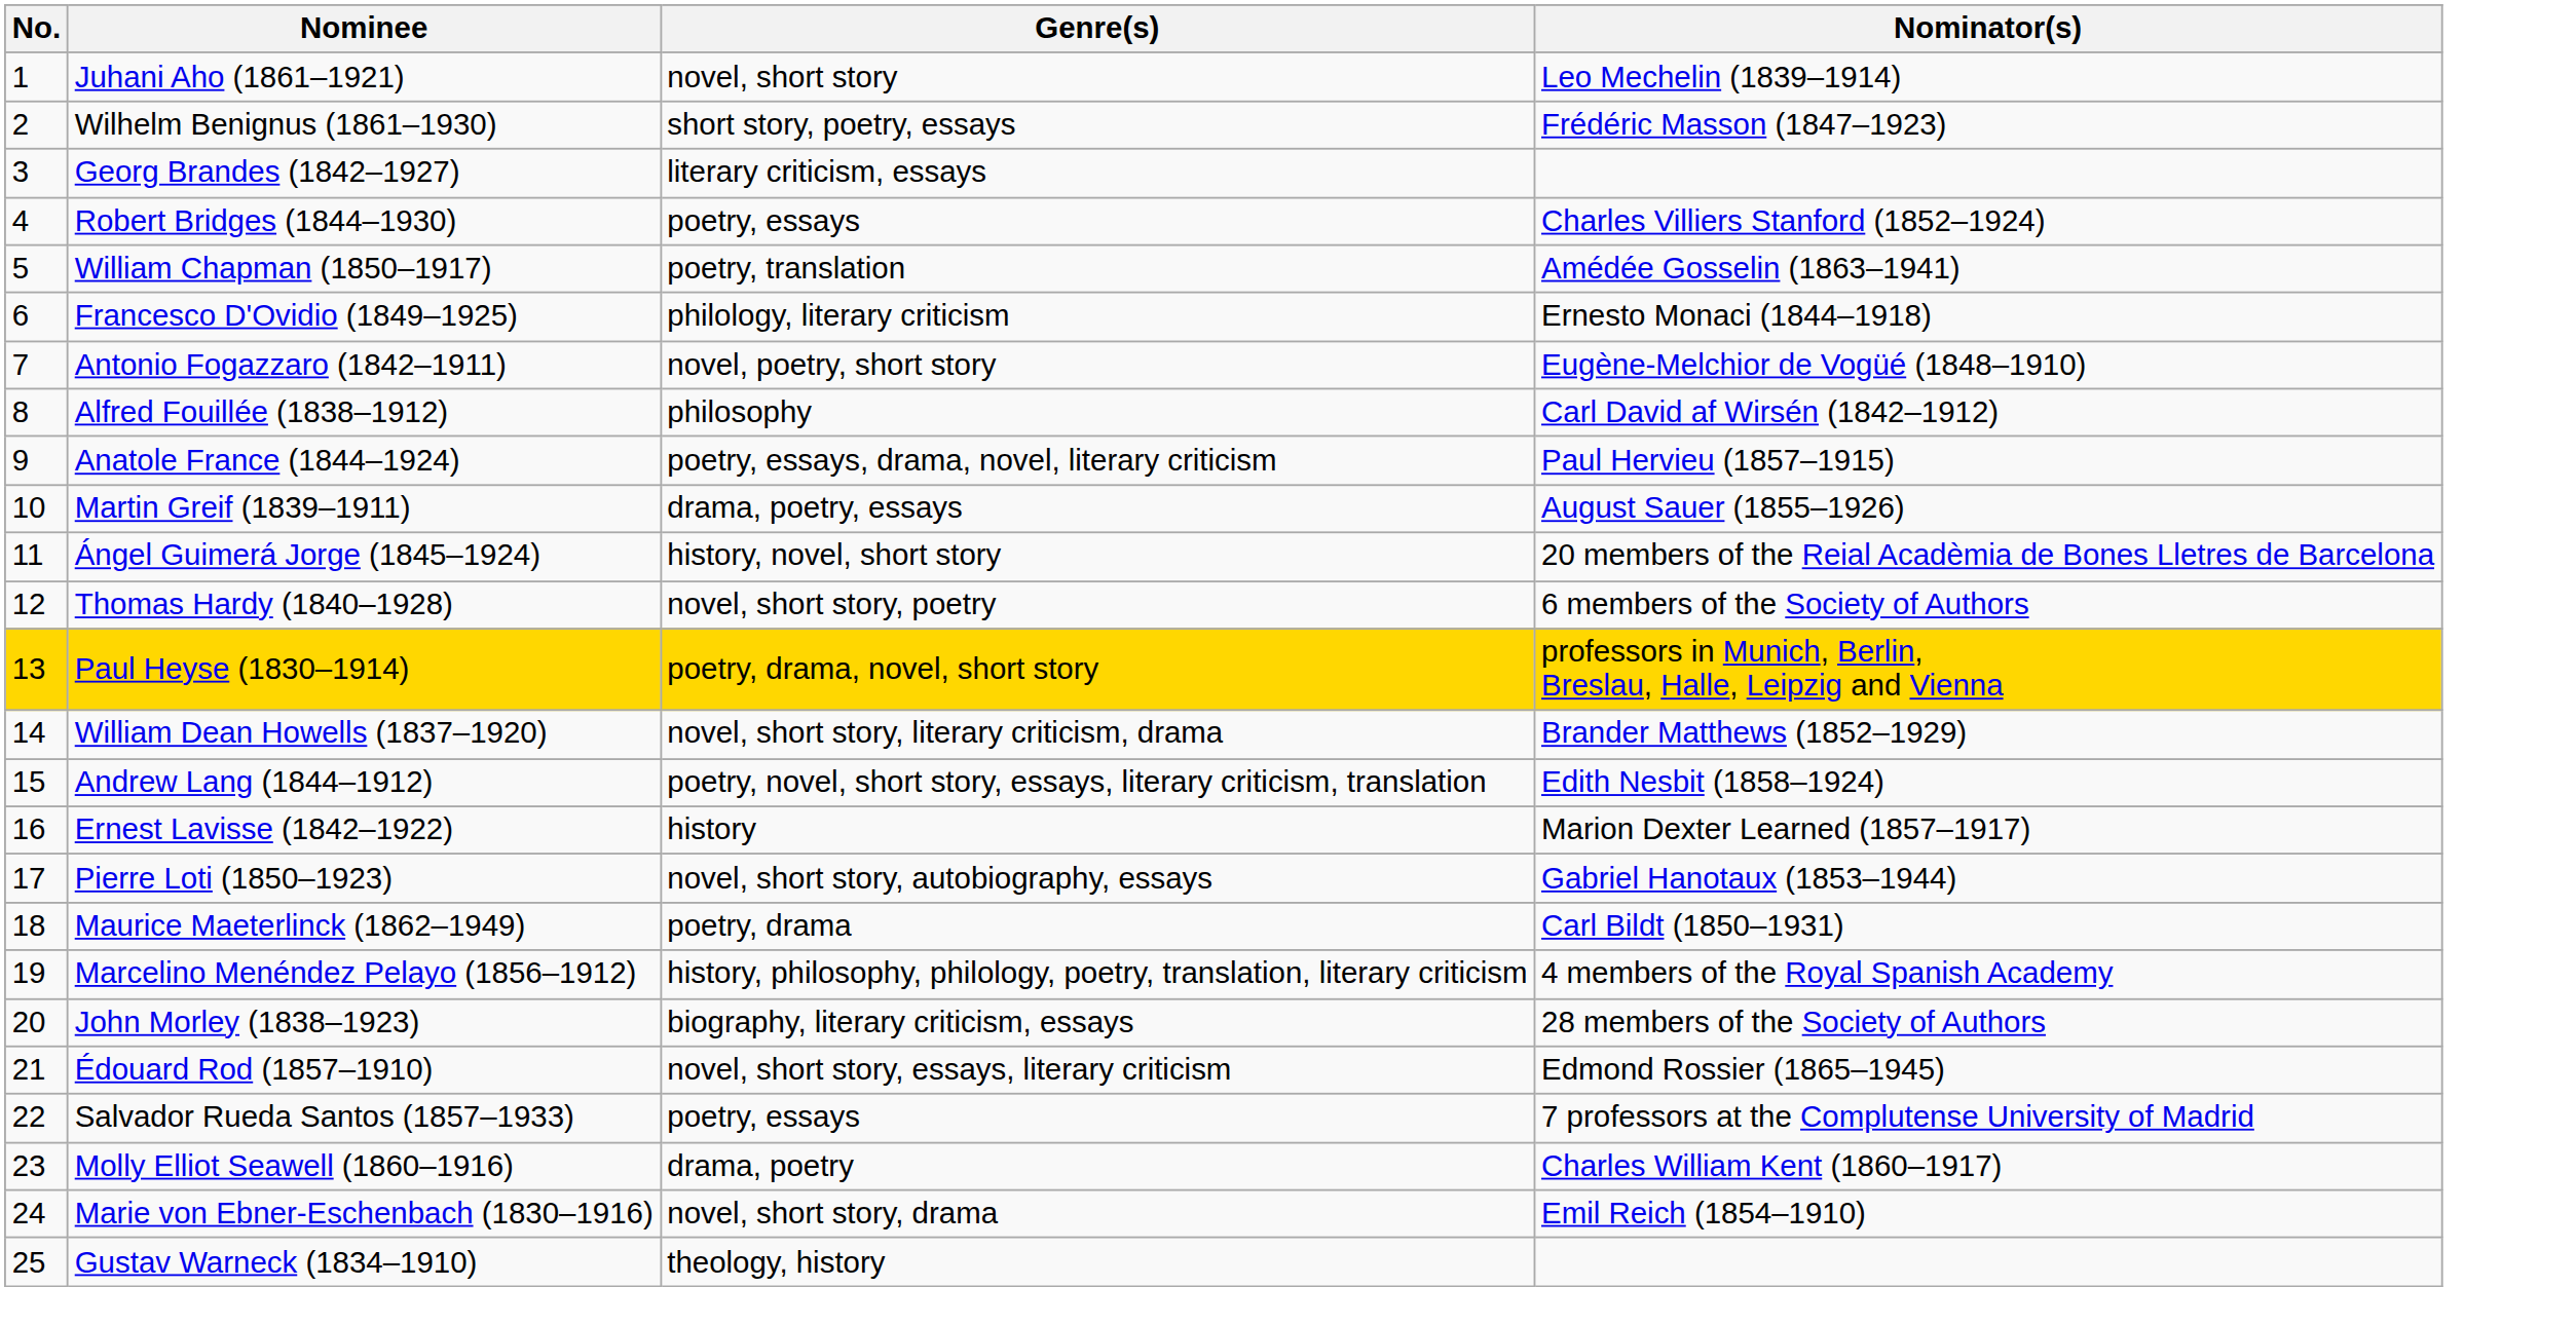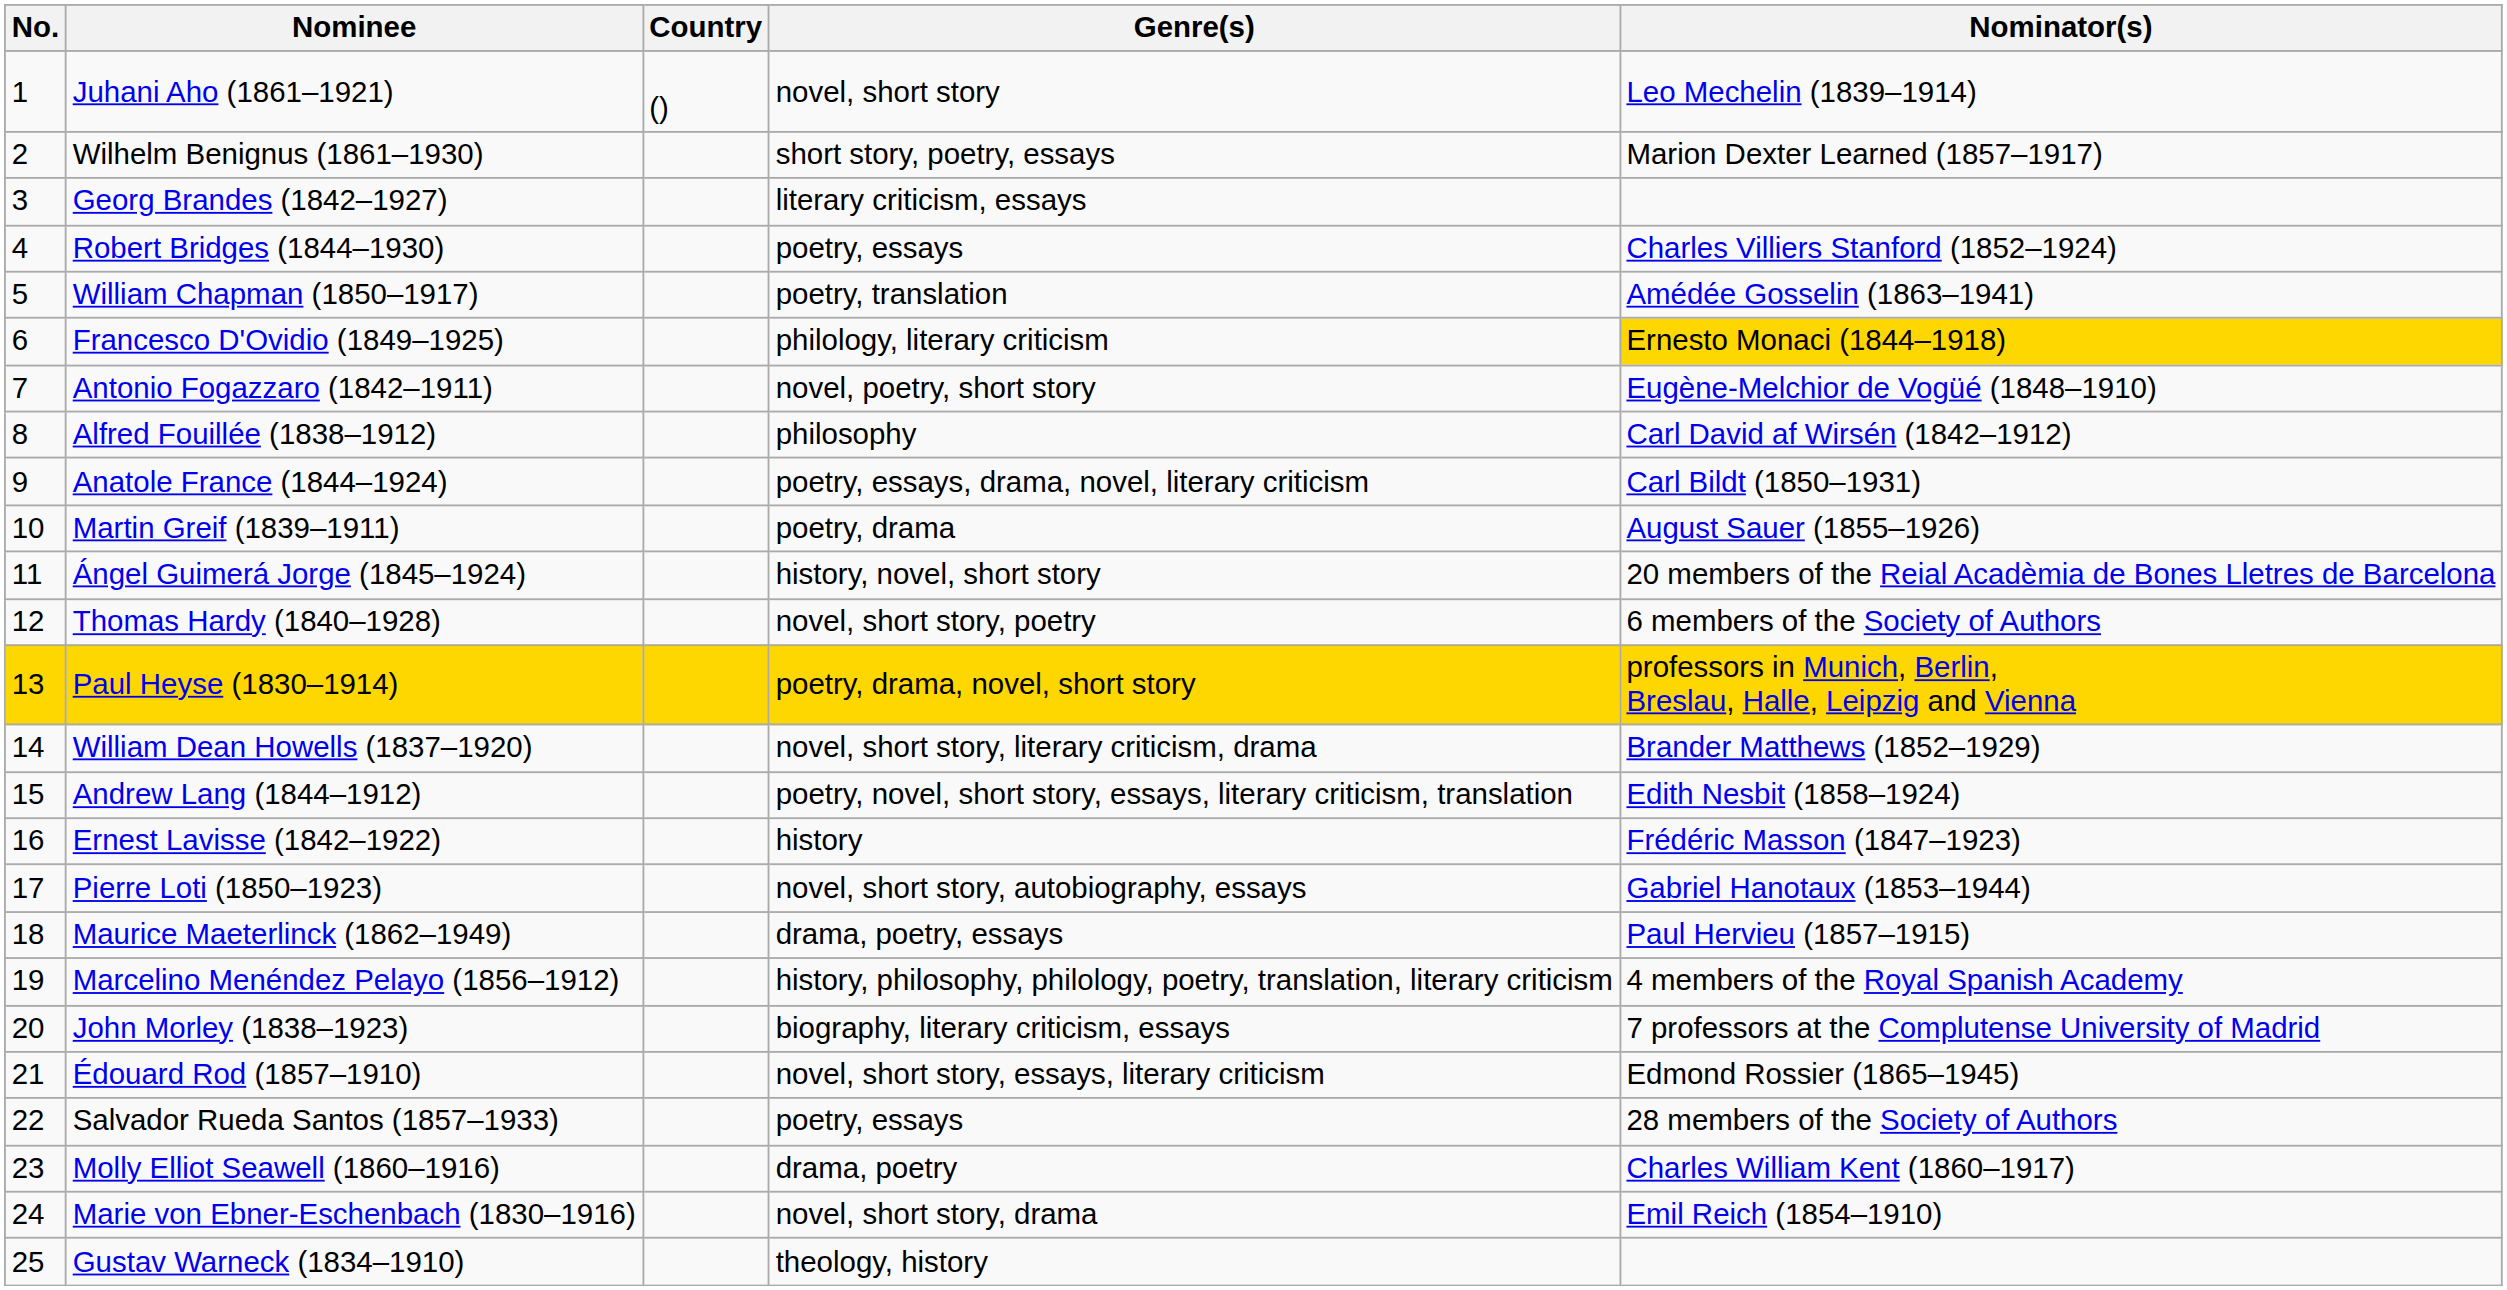+ column: Country | ()
Wilhelm Benignus (1861–1930) | Nominator(s): Frédéric Masson (1847–1923) -> Marion Dexter Learned (1857–1917)
Francesco D'Ovidio (1849–1925) | Nominator(s): no background -> gold background
Anatole France (1844–1924) | Nominator(s): Paul Hervieu (1857–1915) -> Carl Bildt (1850–1931)
Martin Greif (1839–1911) | Genre(s): drama, poetry, essays -> poetry, drama
Ernest Lavisse (1842–1922) | Nominator(s): Marion Dexter Learned (1857–1917) -> Frédéric Masson (1847–1923)
Maurice Maeterlinck (1862–1949) | Genre(s): poetry, drama -> drama, poetry, essays
Maurice Maeterlinck (1862–1949) | Nominator(s): Carl Bildt (1850–1931) -> Paul Hervieu (1857–1915)
John Morley (1838–1923) | Nominator(s): 28 members of the Society of Authors -> 7 professors at the Complutense University of Madrid
Salvador Rueda Santos (1857–1933) | Nominator(s): 7 professors at the Complutense University of Madrid -> 28 members of the Society of Authors
